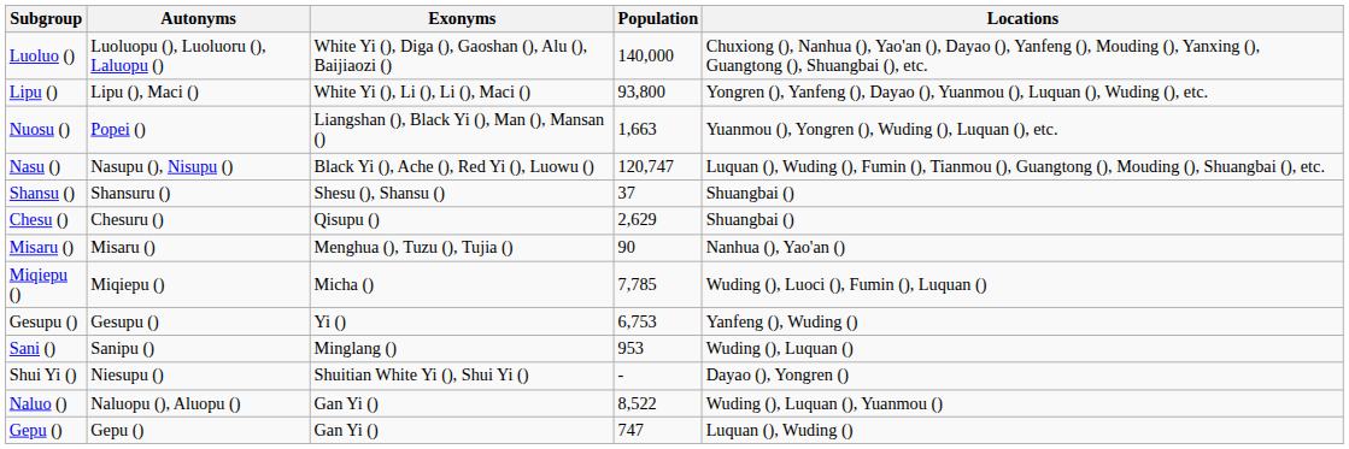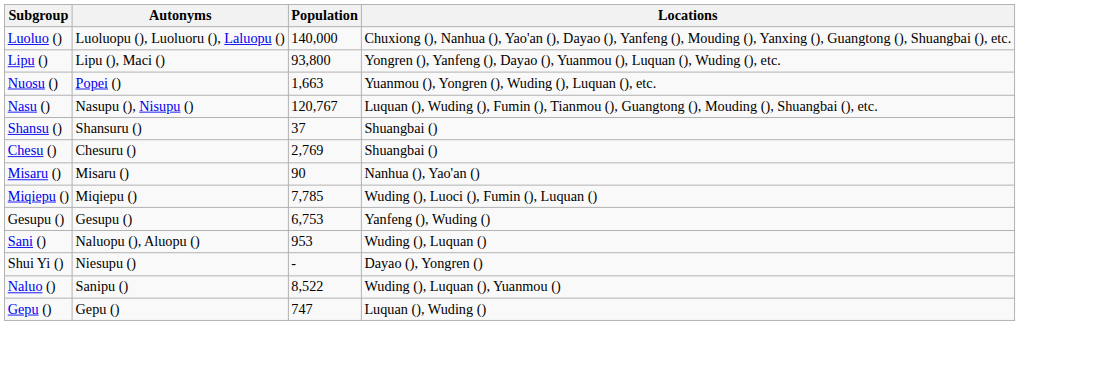- column: Exonyms | White Yi (), Diga (), Gaoshan (), Alu (), Baijiaozi () | White Yi (), Li (), Li (), Maci () | Liangshan (), Black Yi (), Man (), Mansan () | Black Yi (), Ache (), Red Yi (), Luowu () | Shesu (), Shansu () | Qisupu () | Menghua (), Tuzu (), Tujia () | Micha () | Yi () | Minglang () | Shuitian White Yi (), Shui Yi () | Gan Yi () | Gan Yi ()
Nasu () | Population: 120,747 -> 120,767
Chesu () | Population: 2,629 -> 2,769
Sani () | Autonyms: Sanipu () -> Naluopu (), Aluopu ()
Naluo () | Autonyms: Naluopu (), Aluopu () -> Sanipu ()
